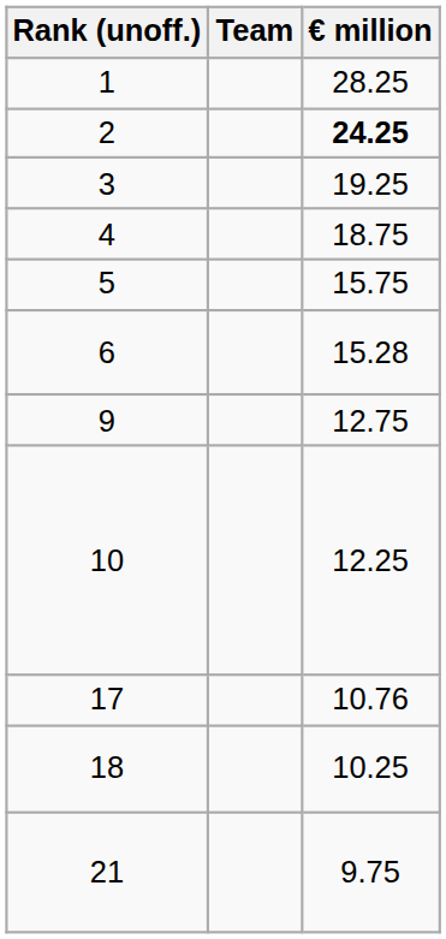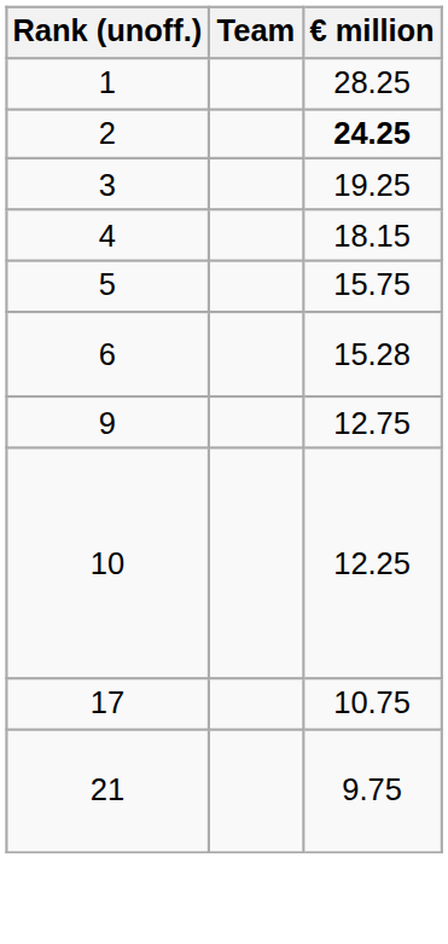4 | € million: 18.75 -> 18.15
17 | € million: 10.76 -> 10.75
- row: 18 | 10.25
